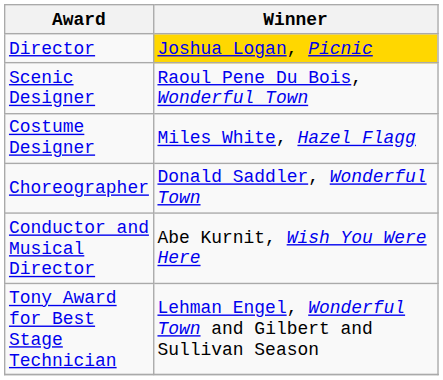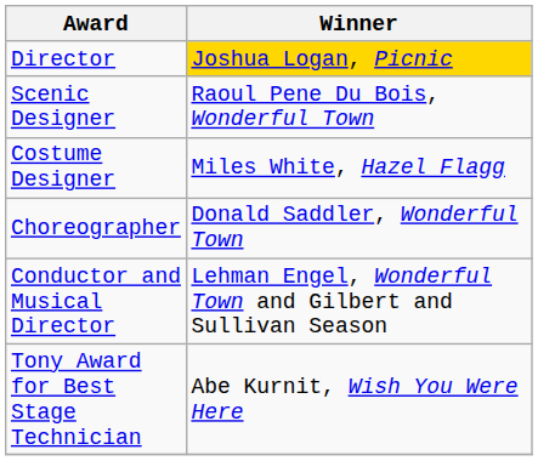Conductor and Musical Director | Winner: Abe Kurnit, Wish You Were Here -> Lehman Engel, Wonderful Town and Gilbert and Sullivan Season
Tony Award for Best Stage Technician | Winner: Lehman Engel, Wonderful Town and Gilbert and Sullivan Season -> Abe Kurnit, Wish You Were Here
